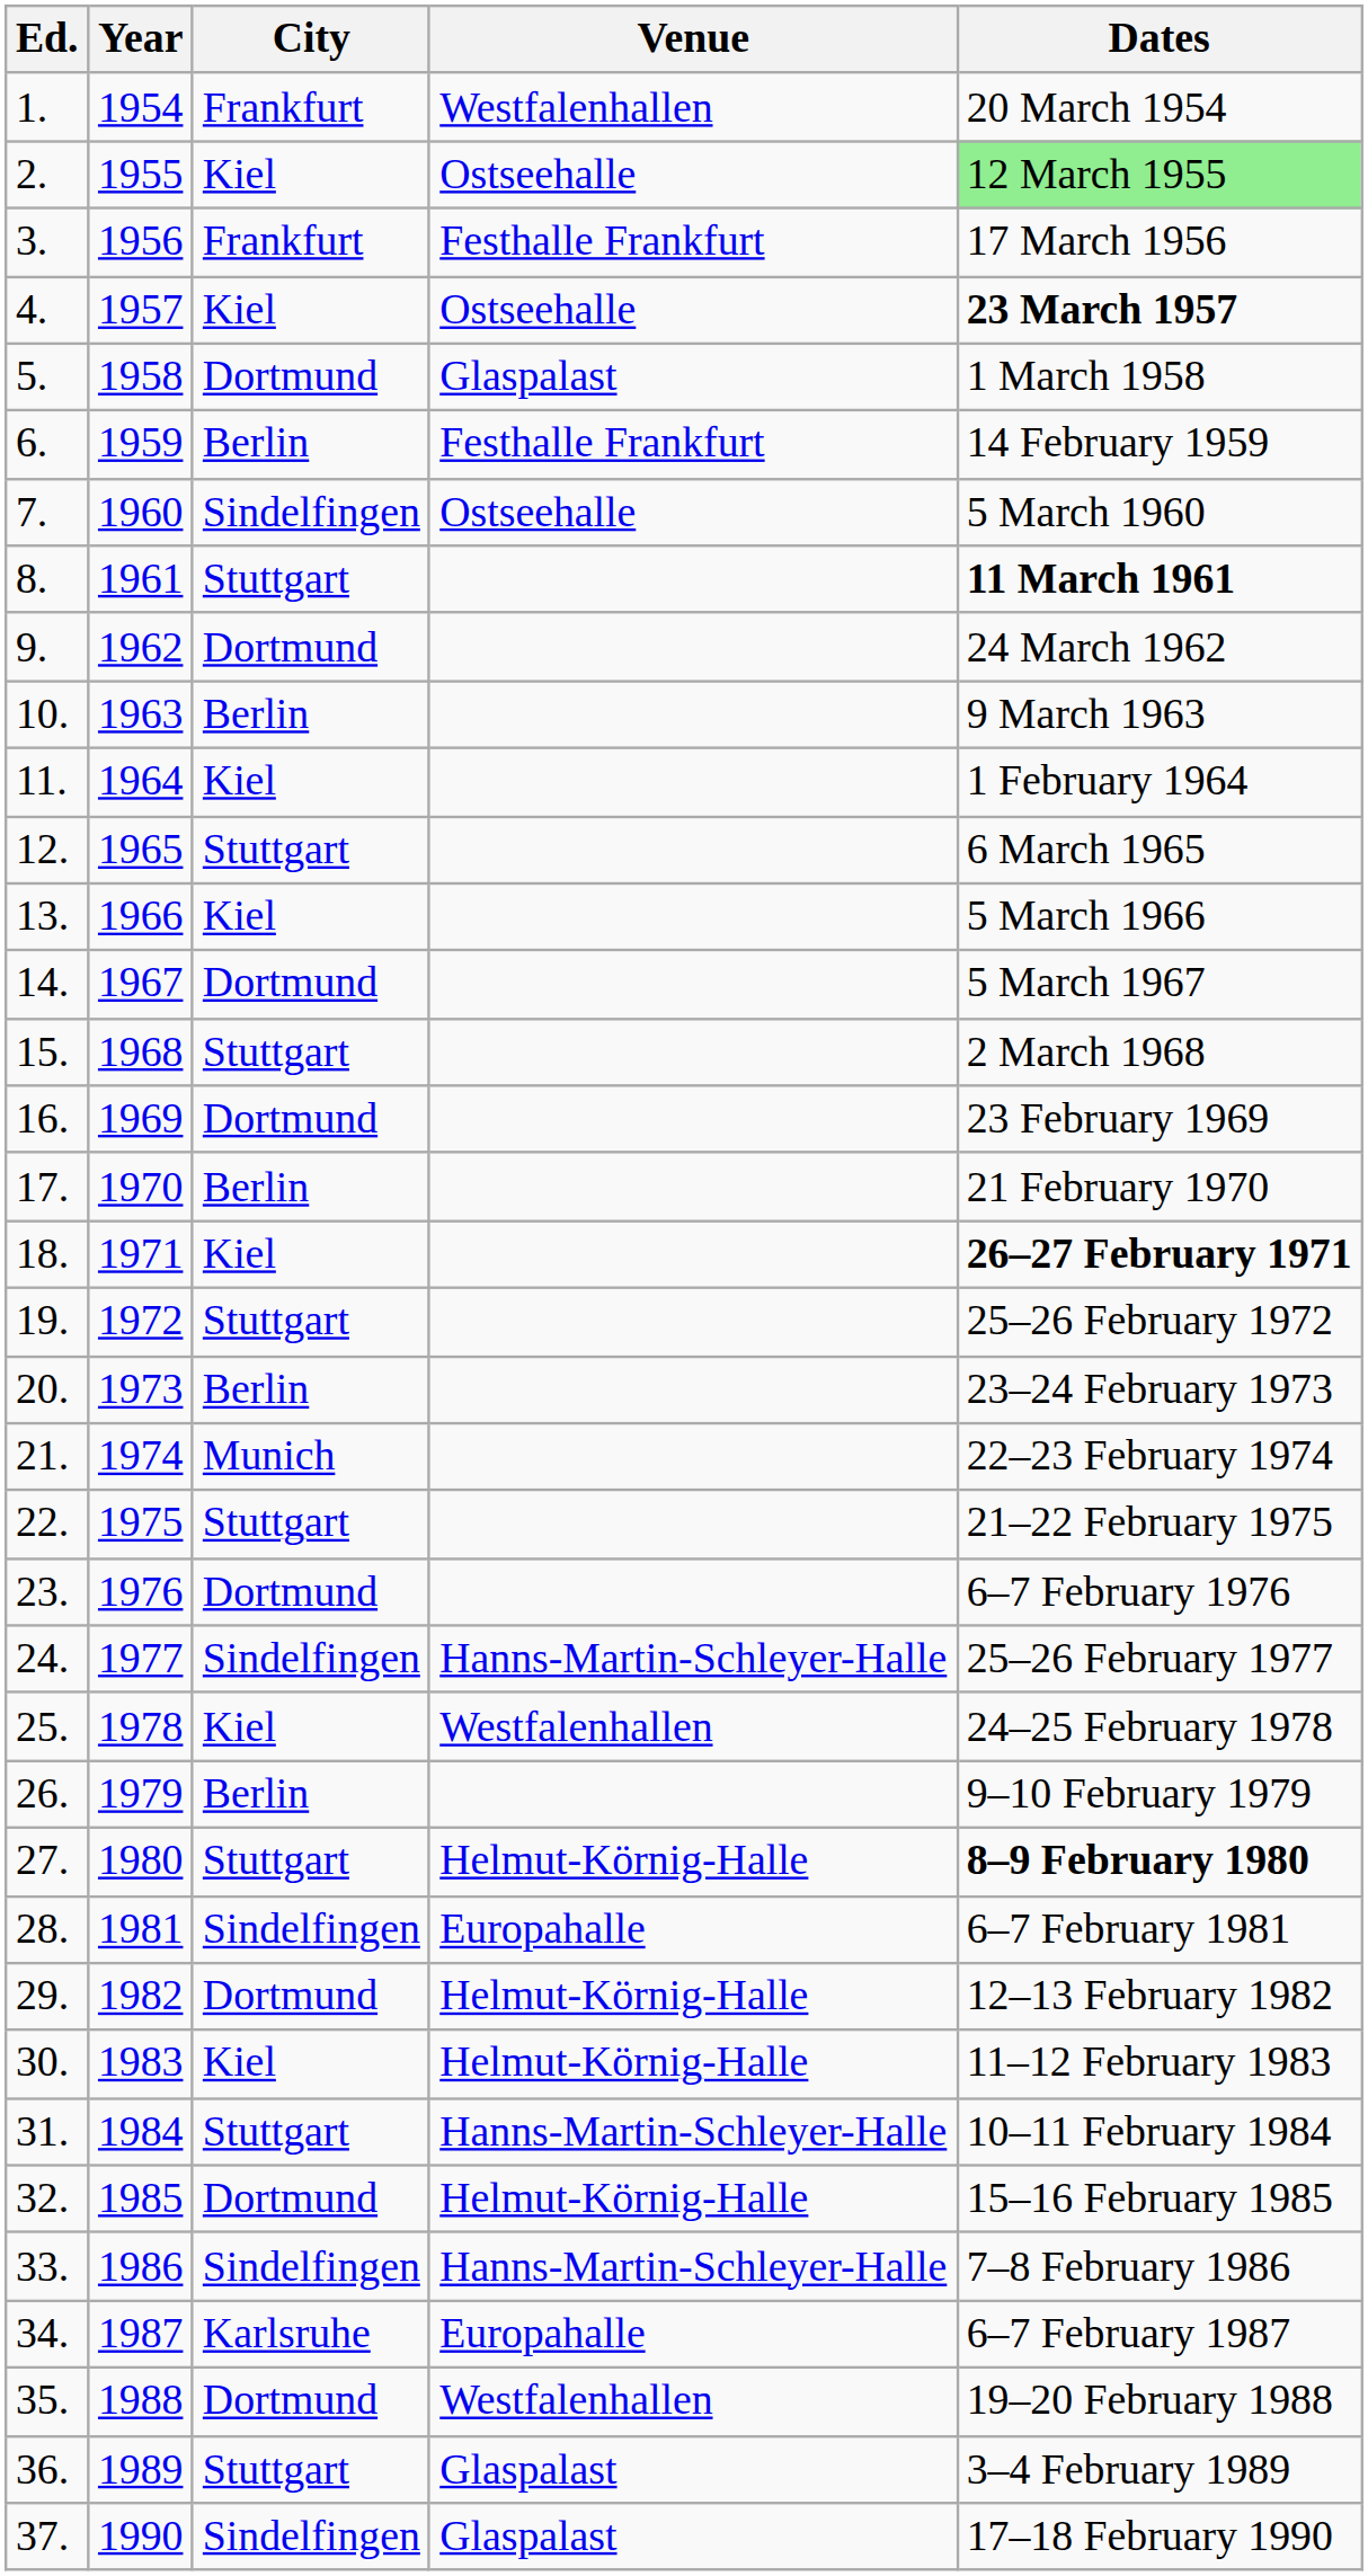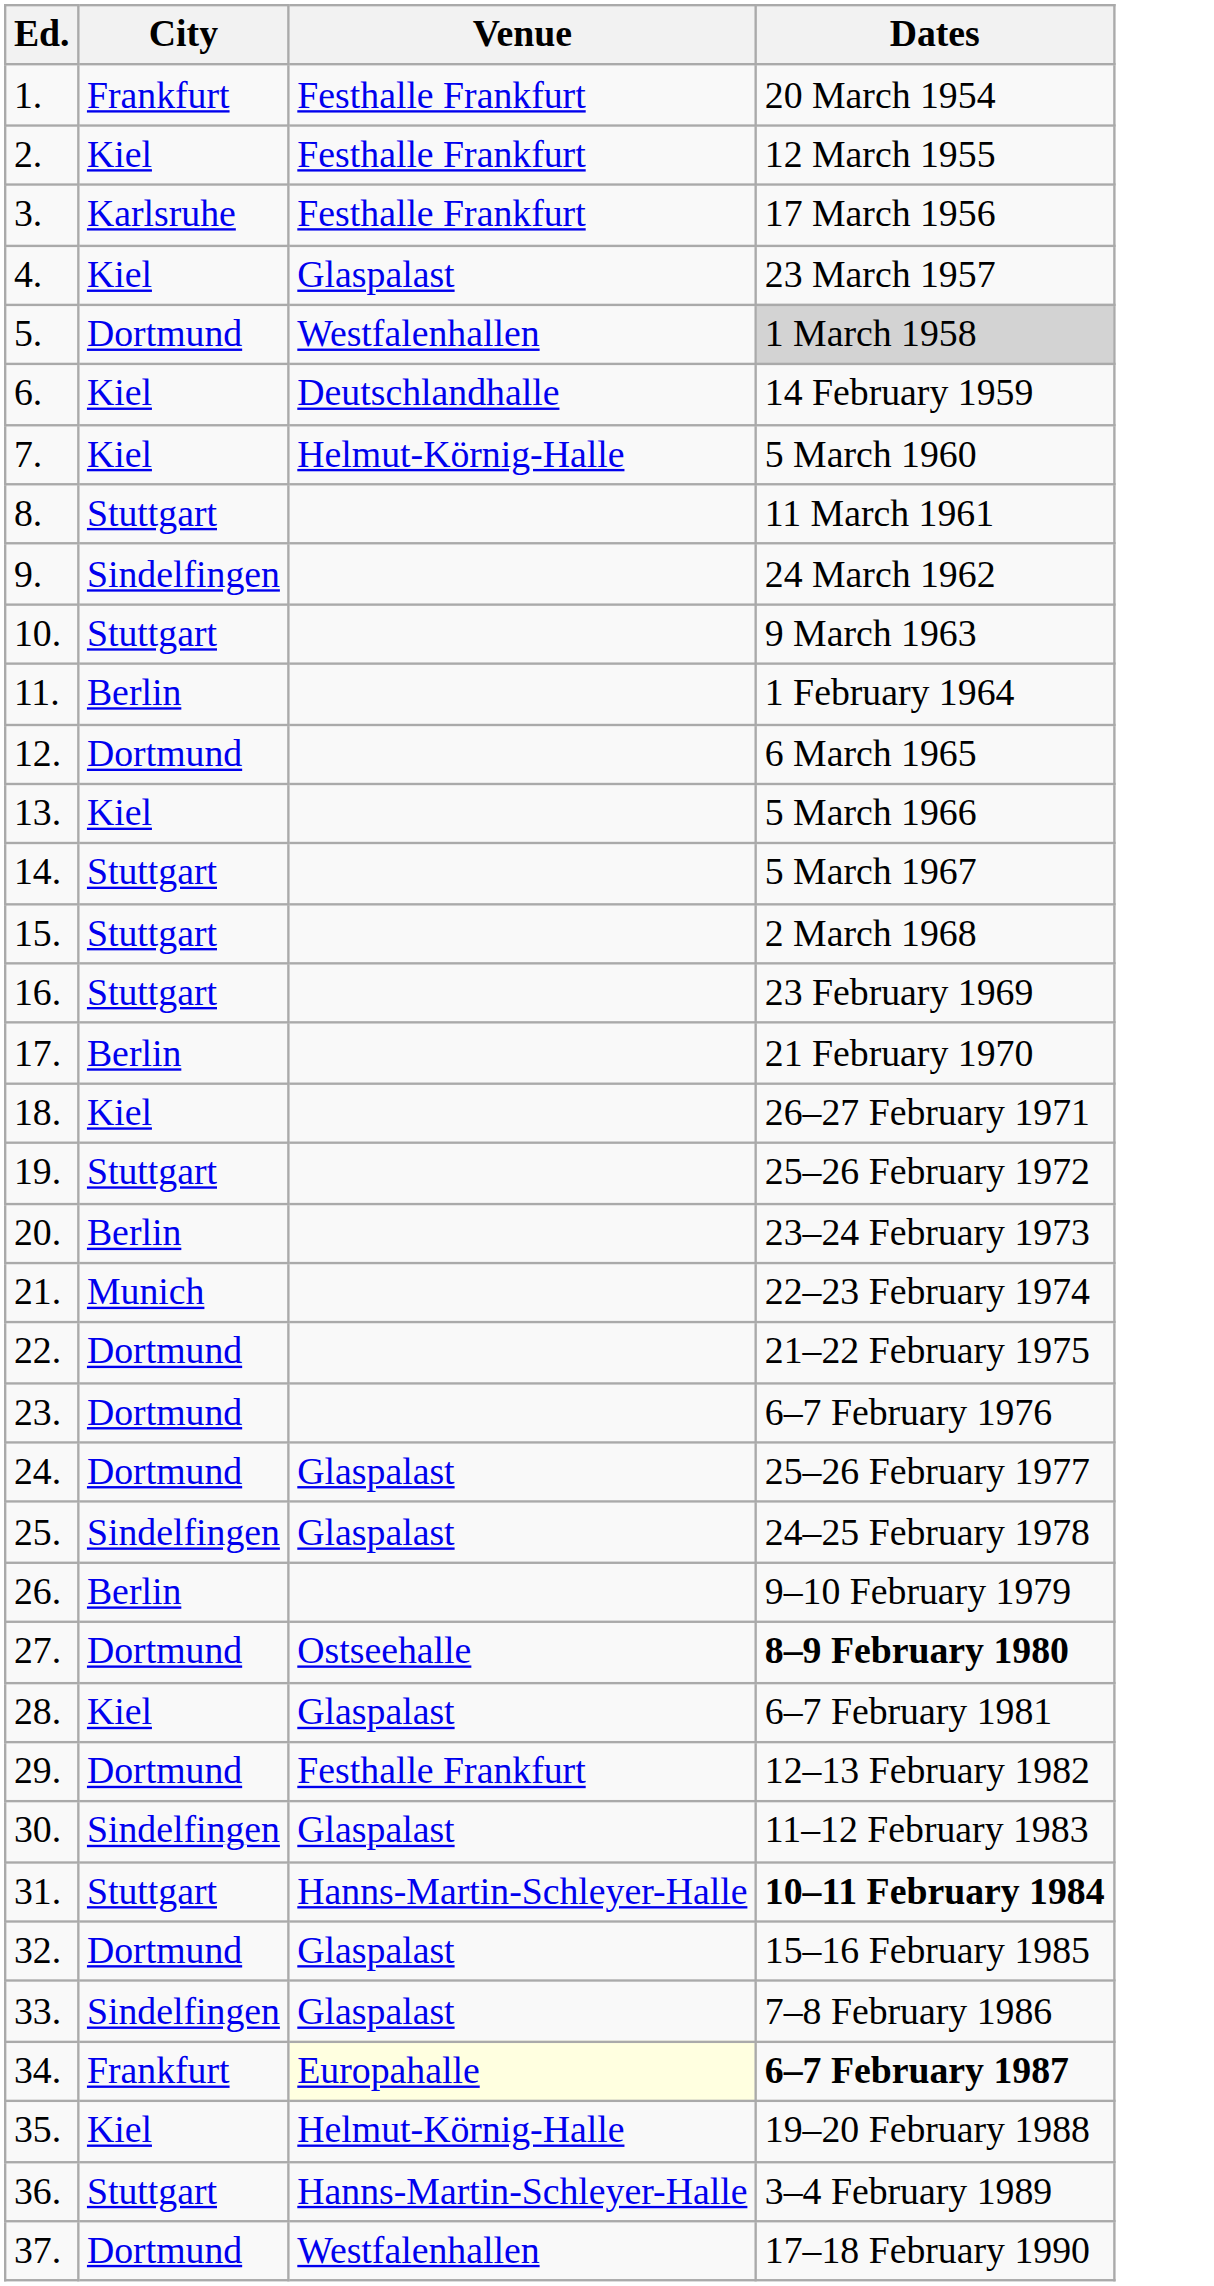- column: Year | 1954 | 1955 | 1956 | 1957 | 1958 | 1959 | 1960 | 1961 | 1962 | 1963 | 1964 | 1965 | 1966 | 1967 | 1968 | 1969 | 1970 | 1971 | 1972 | 1973 | 1974 | 1975 | 1976 | 1977 | 1978 | 1979 | 1980 | 1981 | 1982 | 1983 | 1984 | 1985 | 1986 | 1987 | 1988 | 1989 | 1990
1. | Venue: Westfalenhallen -> Festhalle Frankfurt
2. | Venue: Ostseehalle -> Festhalle Frankfurt
2. | Dates: lightgreen background -> no background
3. | City: Frankfurt -> Karlsruhe
4. | Venue: Ostseehalle -> Glaspalast
4. | Dates: bold -> normal
5. | Venue: Glaspalast -> Westfalenhallen
5. | Dates: no background -> lightgrey background
6. | City: Berlin -> Kiel
6. | Venue: Festhalle Frankfurt -> Deutschlandhalle
7. | City: Sindelfingen -> Kiel
7. | Venue: Ostseehalle -> Helmut-Körnig-Halle
8. | Dates: bold -> normal
9. | City: Dortmund -> Sindelfingen
10. | City: Berlin -> Stuttgart
11. | City: Kiel -> Berlin
12. | City: Stuttgart -> Dortmund
14. | City: Dortmund -> Stuttgart
16. | City: Dortmund -> Stuttgart
18. | Dates: bold -> normal
22. | City: Stuttgart -> Dortmund
24. | City: Sindelfingen -> Dortmund
24. | Venue: Hanns-Martin-Schleyer-Halle -> Glaspalast
25. | City: Kiel -> Sindelfingen
25. | Venue: Westfalenhallen -> Glaspalast
27. | City: Stuttgart -> Dortmund
27. | Venue: Helmut-Körnig-Halle -> Ostseehalle
28. | City: Sindelfingen -> Kiel
28. | Venue: Europahalle -> Glaspalast
29. | Venue: Helmut-Körnig-Halle -> Festhalle Frankfurt
30. | City: Kiel -> Sindelfingen
30. | Venue: Helmut-Körnig-Halle -> Glaspalast
31. | Dates: normal -> bold
32. | Venue: Helmut-Körnig-Halle -> Glaspalast
33. | Venue: Hanns-Martin-Schleyer-Halle -> Glaspalast
34. | City: Karlsruhe -> Frankfurt
34. | Venue: no background -> lightyellow background
34. | Dates: normal -> bold
35. | City: Dortmund -> Kiel
35. | Venue: Westfalenhallen -> Helmut-Körnig-Halle
36. | Venue: Glaspalast -> Hanns-Martin-Schleyer-Halle
37. | City: Sindelfingen -> Dortmund
37. | Venue: Glaspalast -> Westfalenhallen
